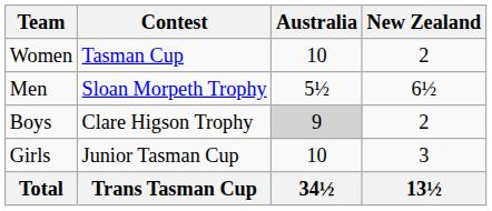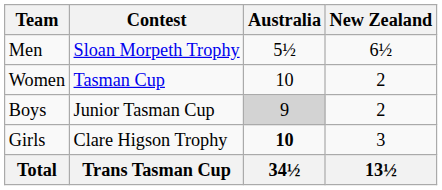rows swapped: Men <-> Women
Boys | Contest: Clare Higson Trophy -> Junior Tasman Cup
Girls | Contest: Junior Tasman Cup -> Clare Higson Trophy
Girls | Australia: normal -> bold
